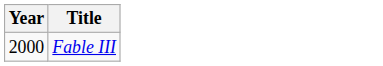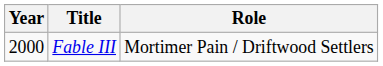+ column: Role | Mortimer Pain / Driftwood Settlers
